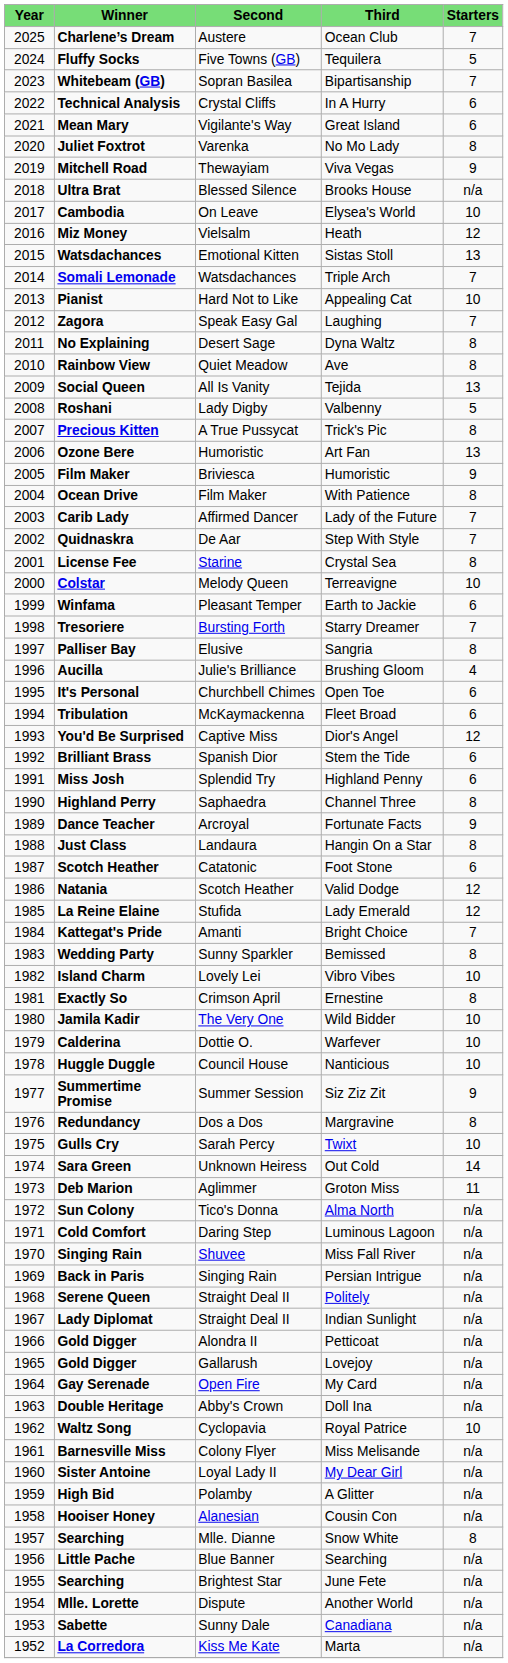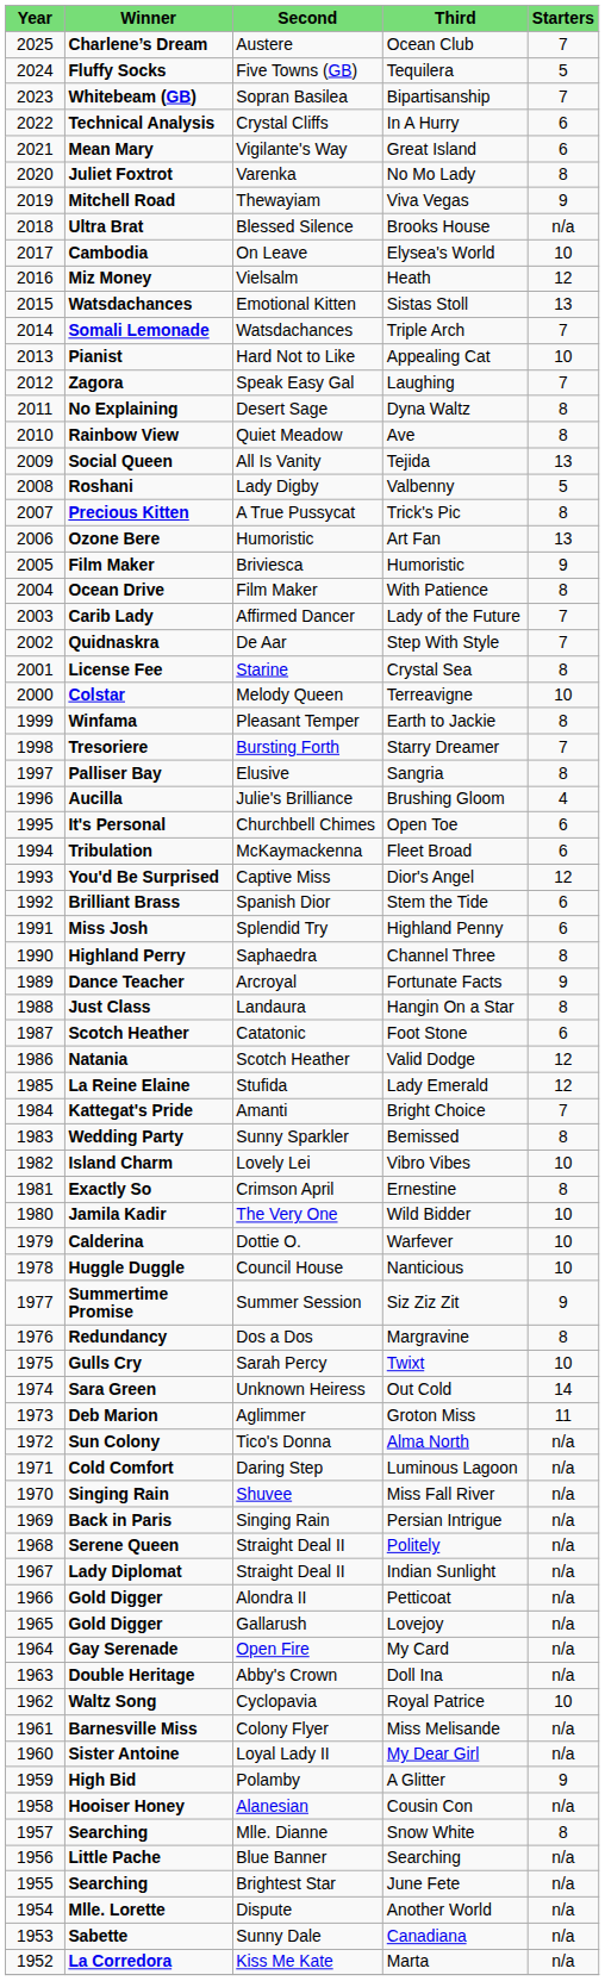Earth to Jackie | column 5: 6 -> 8
A Glitter | column 5: n/a -> 9
